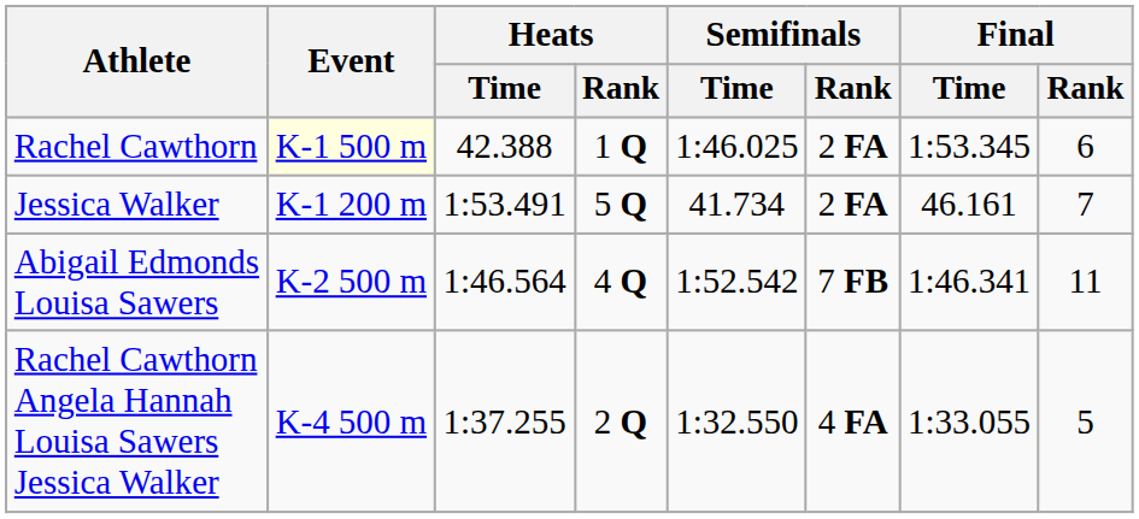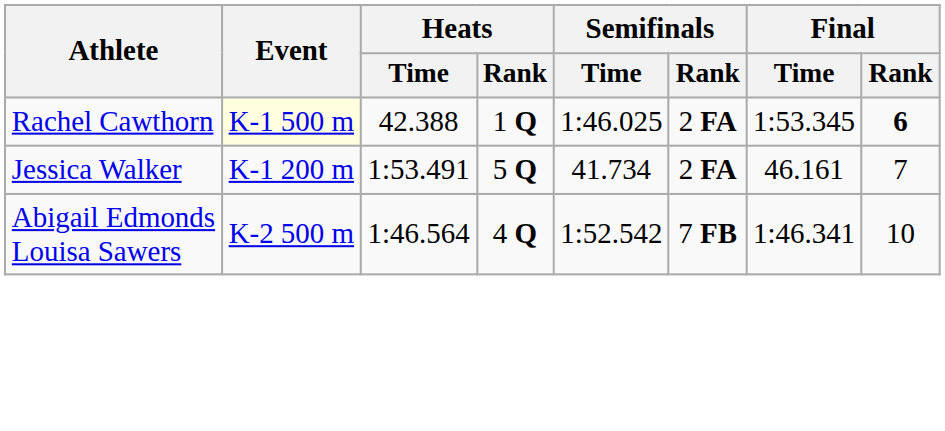Rachel Cawthorn | Final / Rank: normal -> bold
Abigail Edmonds Louisa Sawers | Final / Rank: 11 -> 10
- row: Rachel Cawthorn Angela Hannah Louisa Sawers Jessica Walker | K-4 500 m | 1:37.255 | 2 Q | 1:32.550 | 4 FA | 1:33.055 | 5
